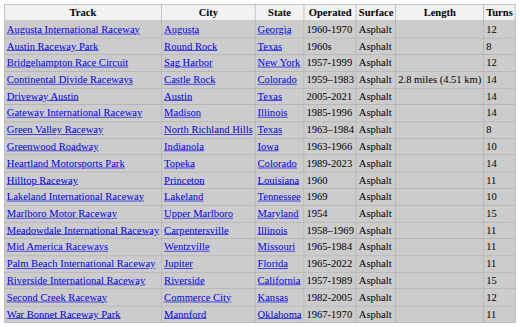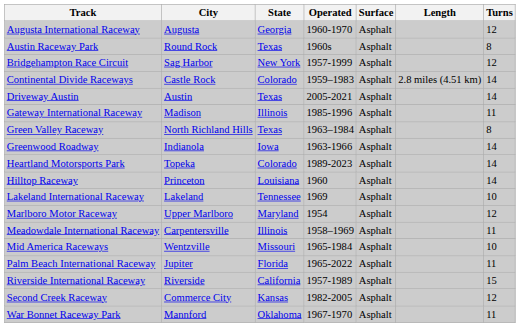Gateway International Raceway | Turns: 14 -> 11
Greenwood Roadway | Turns: 10 -> 14
Hilltop Raceway | Turns: 11 -> 14
Marlboro Motor Raceway | Turns: 15 -> 12
Mid America Raceways | Turns: 11 -> 10
